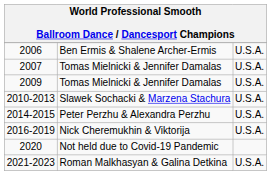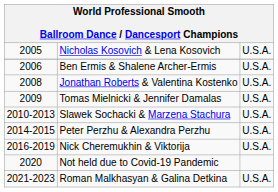+ row: 2005 | Nicholas Kosovich & Lena Kosovich | U.S.A.
- row: 2007 | Tomas Mielnicki & Jennifer Damalas | U.S.A.
+ row: 2008 | Jonathan Roberts & Valentina Kostenko | U.S.A.
